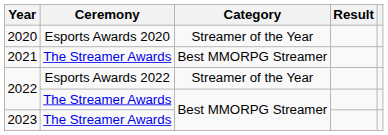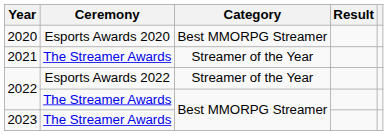2020 | Category: Streamer of the Year -> Best MMORPG Streamer
2021 | Category: Best MMORPG Streamer -> Streamer of the Year
